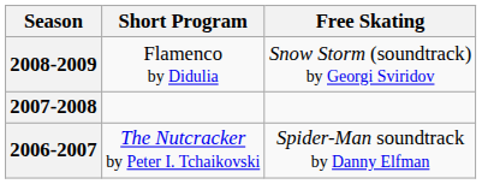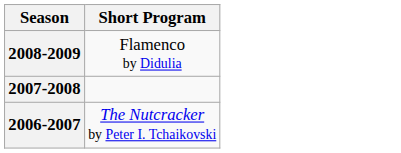- column: Free Skating | Snow Storm (soundtrack) by Georgi Sviridov | Spider-Man soundtrack by Danny Elfman
